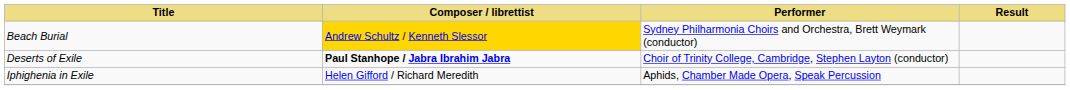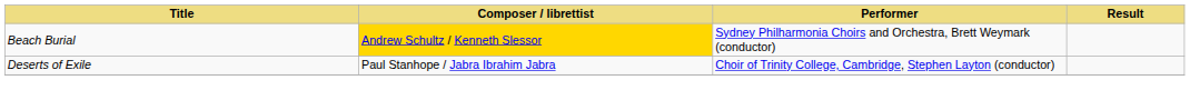Deserts of Exile | Composer / librettist: bold -> normal
- row: Iphighenia in Exile | Helen Gifford / Richard Meredith | Aphids, Chamber Made Opera, Speak Percussion
